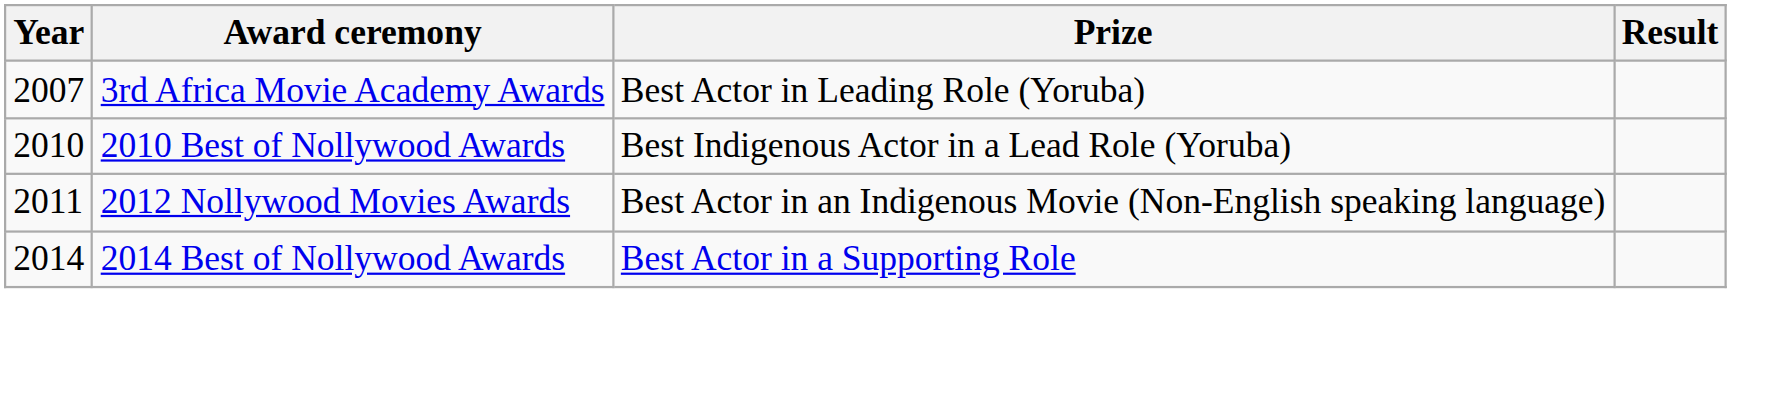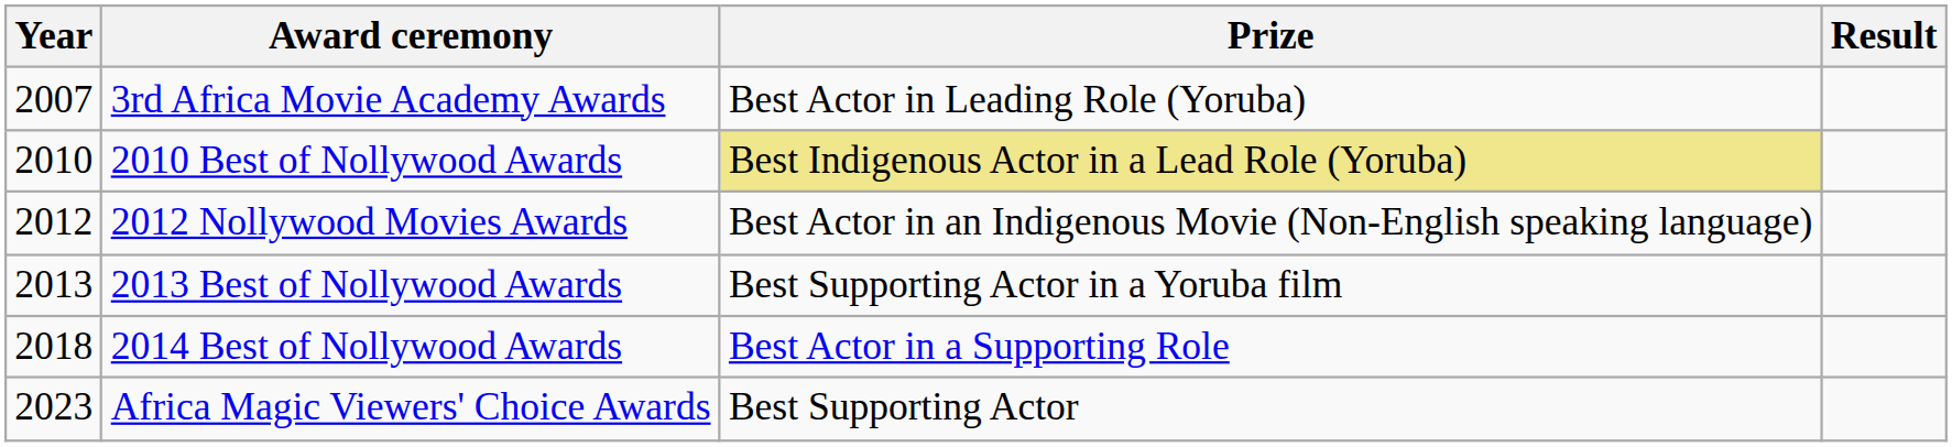2010 Best of Nollywood Awards | Prize: no background -> khaki background
2012 Nollywood Movies Awards | Year: 2011 -> 2012
+ row: 2013 | 2013 Best of Nollywood Awards | Best Supporting Actor in a Yoruba film
2014 Best of Nollywood Awards | Year: 2014 -> 2018
+ row: 2023 | Africa Magic Viewers' Choice Awards | Best Supporting Actor
